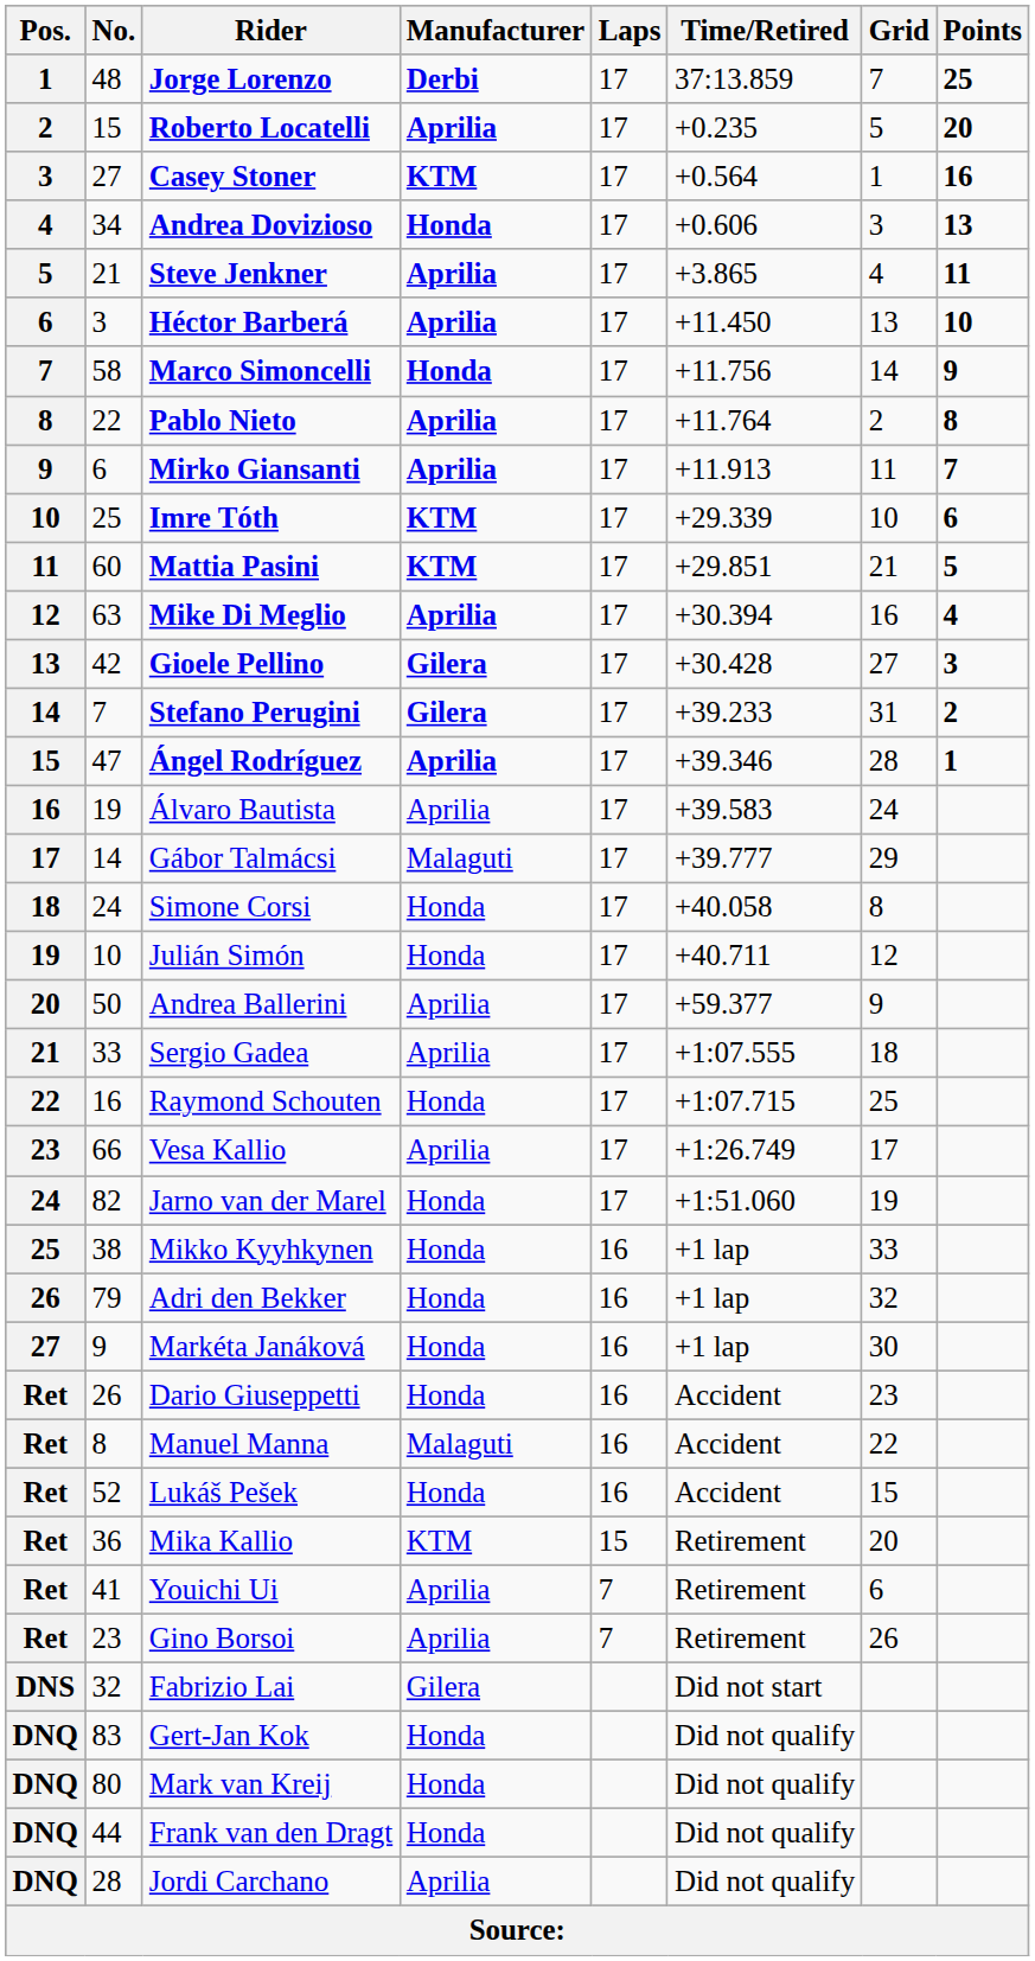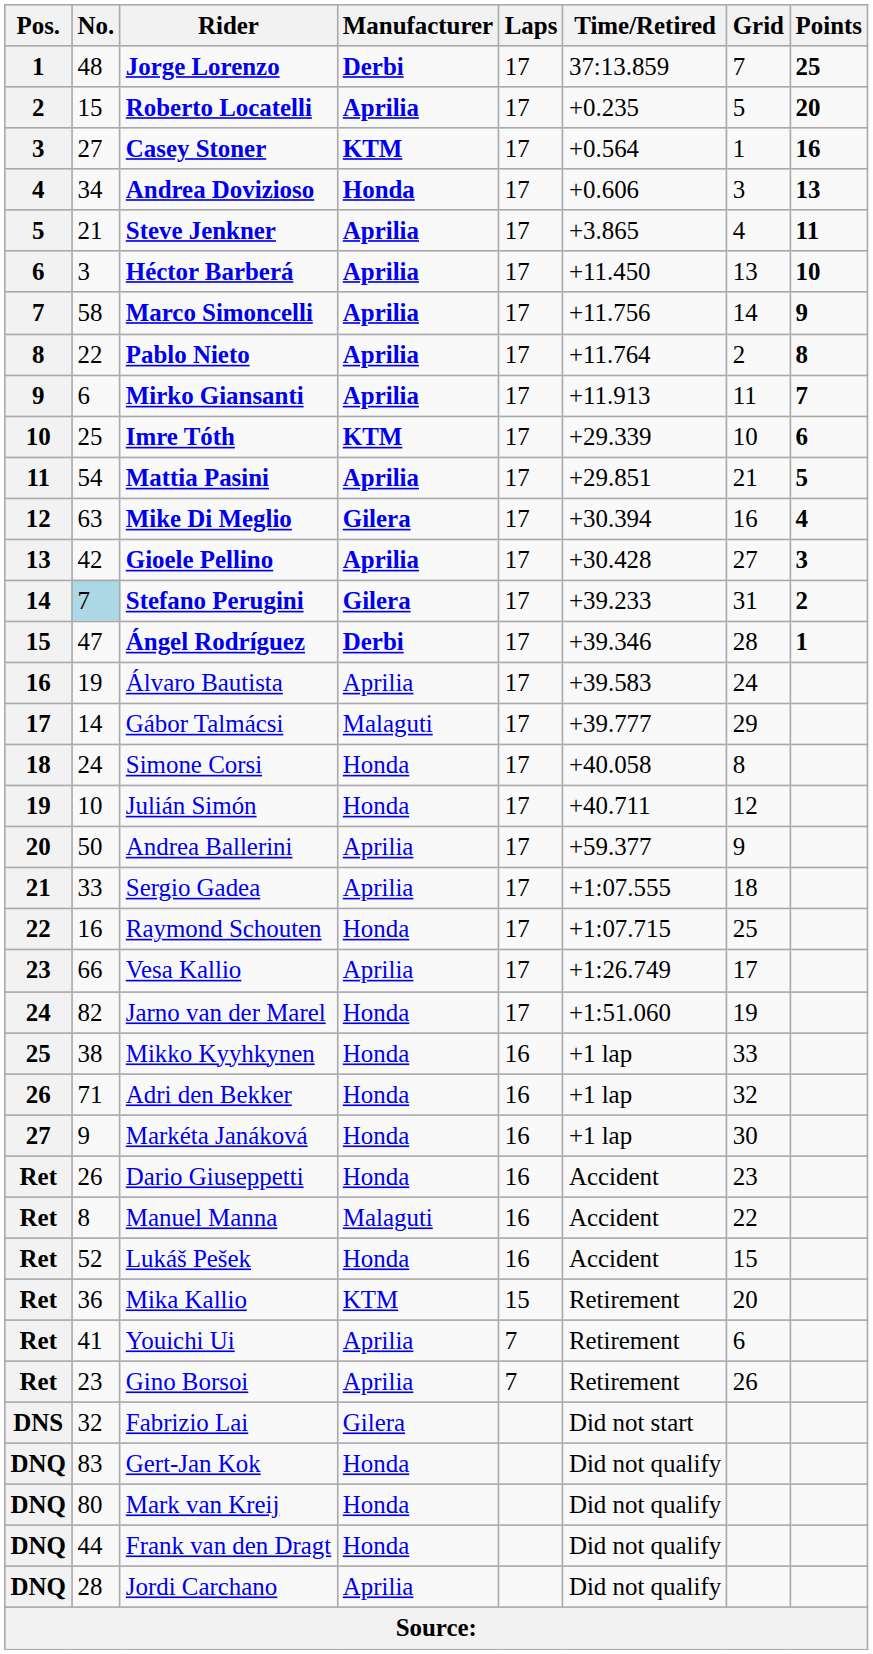Marco Simoncelli | Manufacturer: Honda -> Aprilia
Mattia Pasini | No.: 60 -> 54
Mattia Pasini | Manufacturer: KTM -> Aprilia
Mike Di Meglio | Manufacturer: Aprilia -> Gilera
Gioele Pellino | Manufacturer: Gilera -> Aprilia
Stefano Perugini | No.: no background -> lightblue background
Ángel Rodríguez | Manufacturer: Aprilia -> Derbi
Adri den Bekker | No.: 79 -> 71
